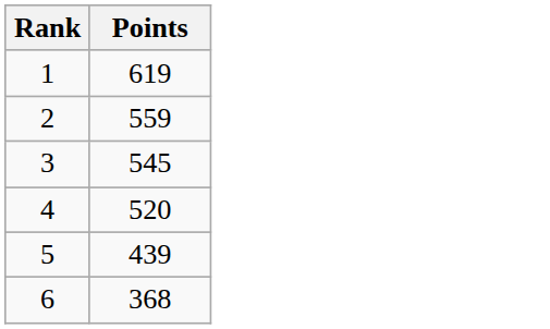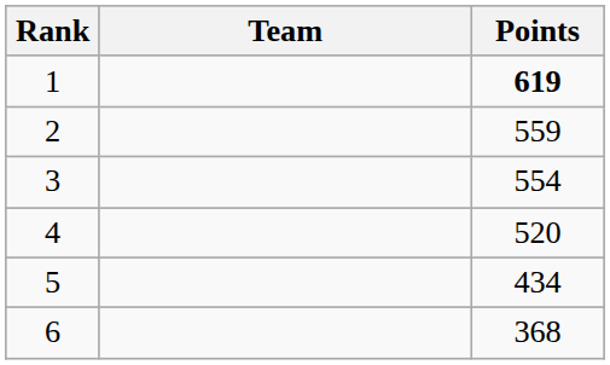+ column: Team
1 | Points: normal -> bold
3 | Points: 545 -> 554
5 | Points: 439 -> 434
